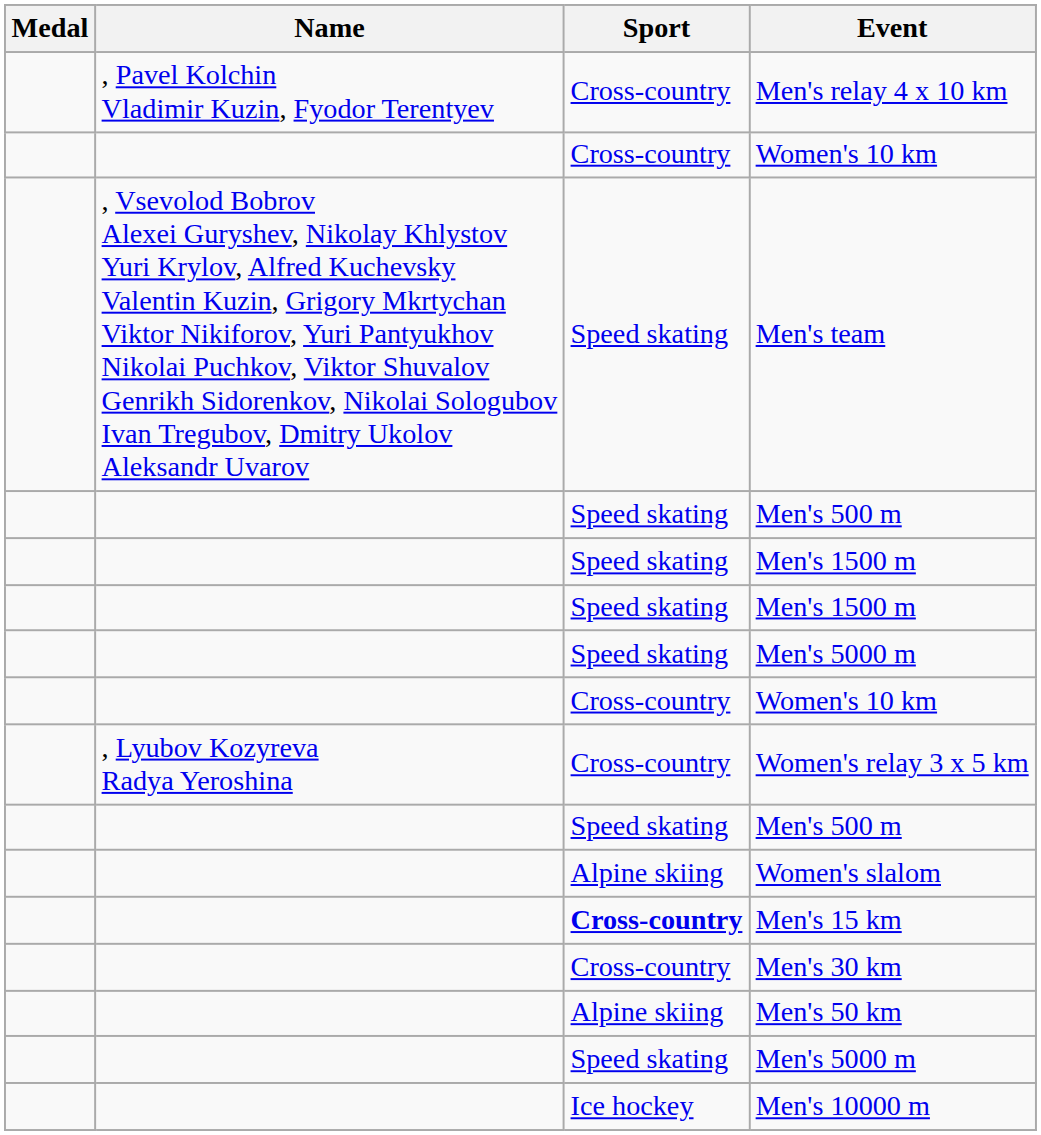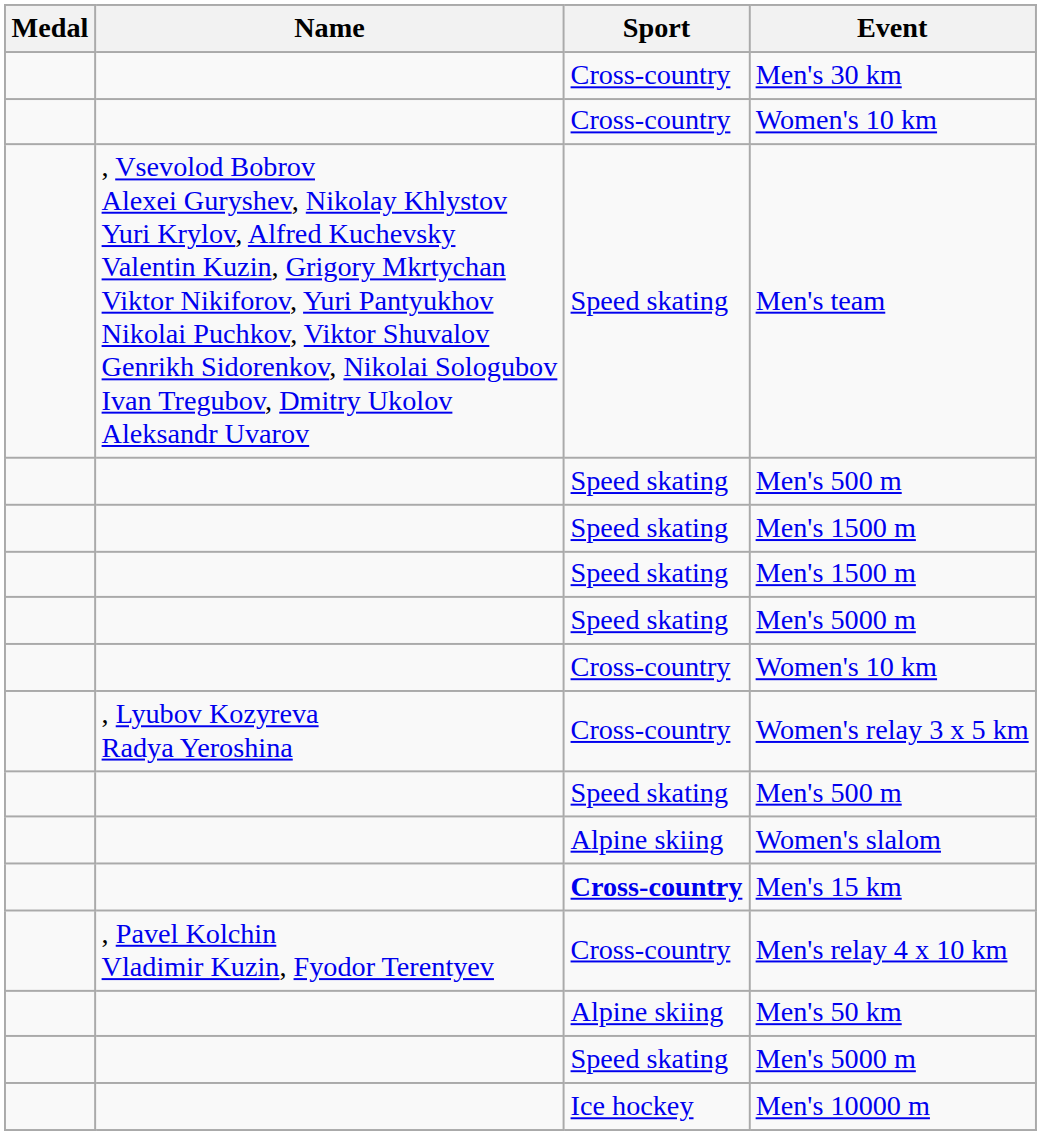rows swapped: Men's relay 4 x 10 km <-> Men's 30 km
